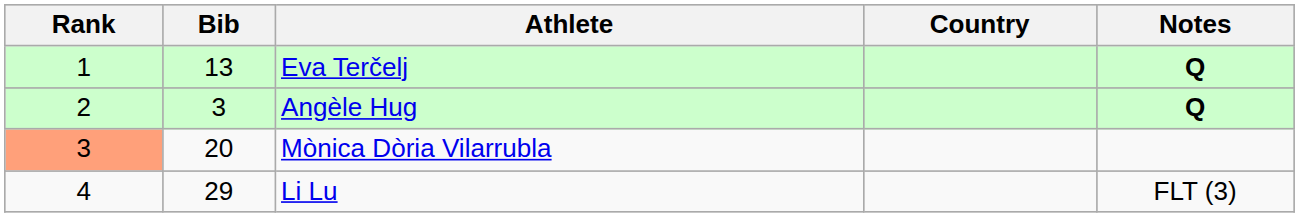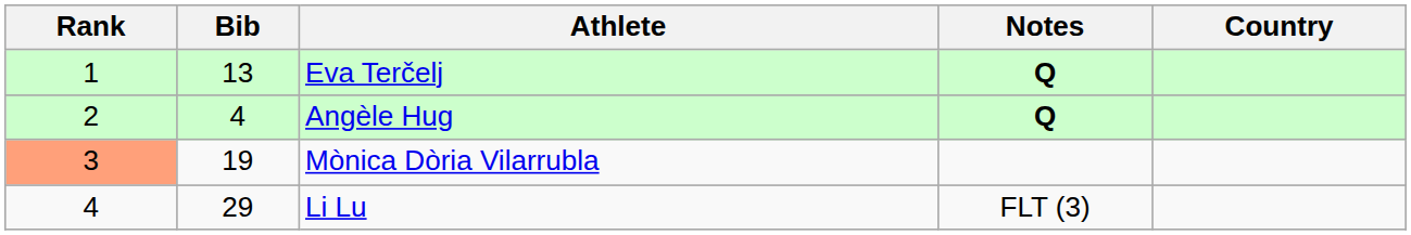columns swapped: Country <-> Notes
Angèle Hug | Bib: 3 -> 4
Mònica Dòria Vilarrubla | Bib: 20 -> 19
